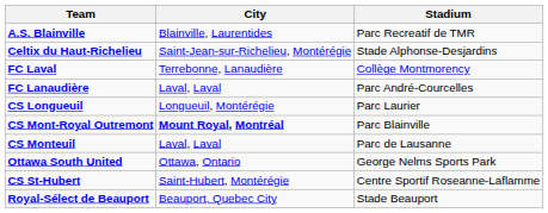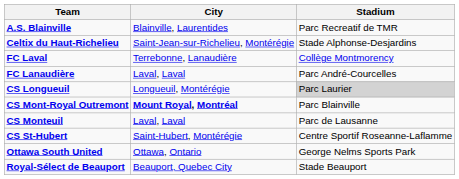CS Longueuil | Stadium: no background -> lightgrey background
rows swapped: CS St-Hubert <-> Ottawa South United
